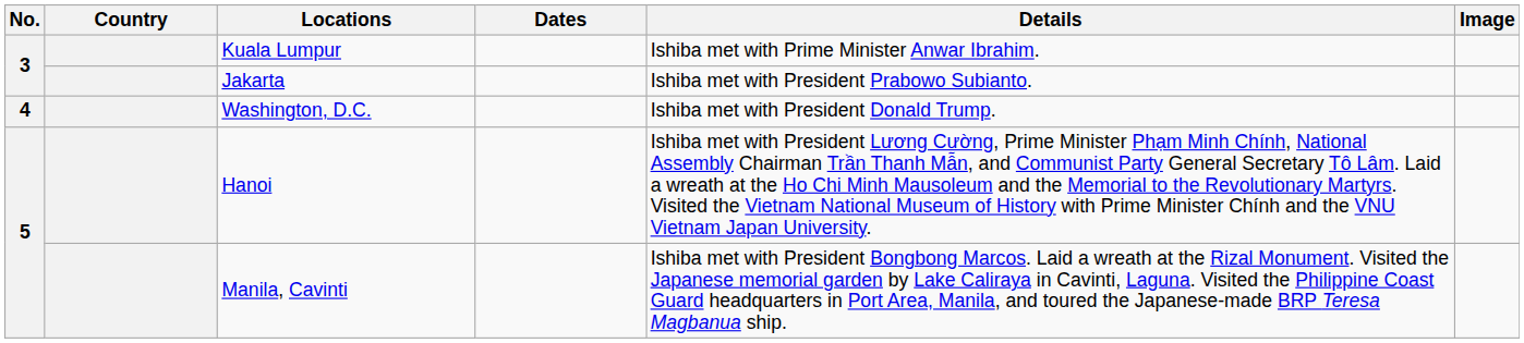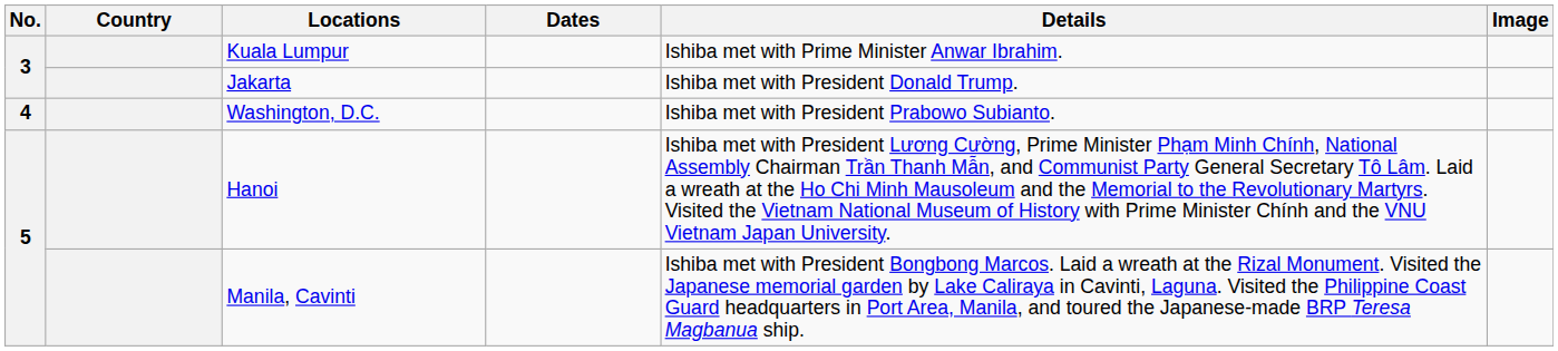Jakarta | Details: Ishiba met with President Prabowo Subianto. -> Ishiba met with President Donald Trump.
Washington, D.C. | Details: Ishiba met with President Donald Trump. -> Ishiba met with President Prabowo Subianto.
